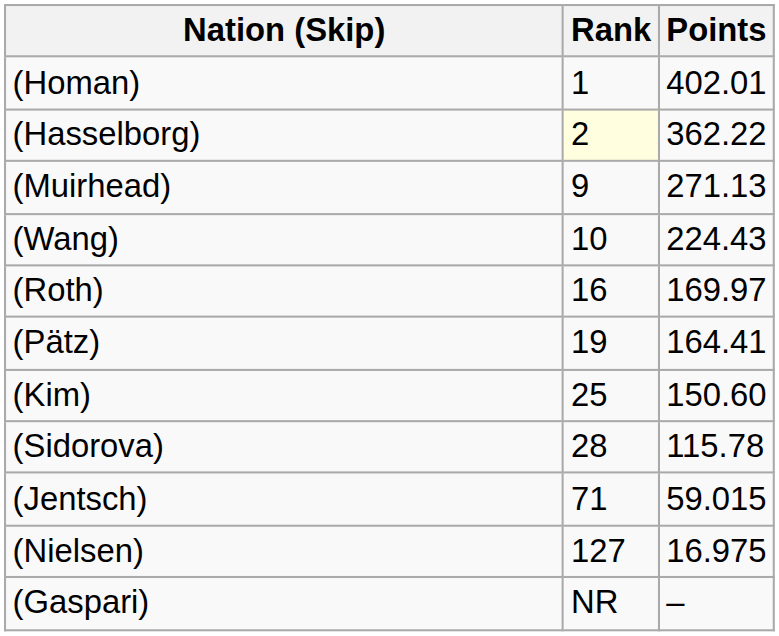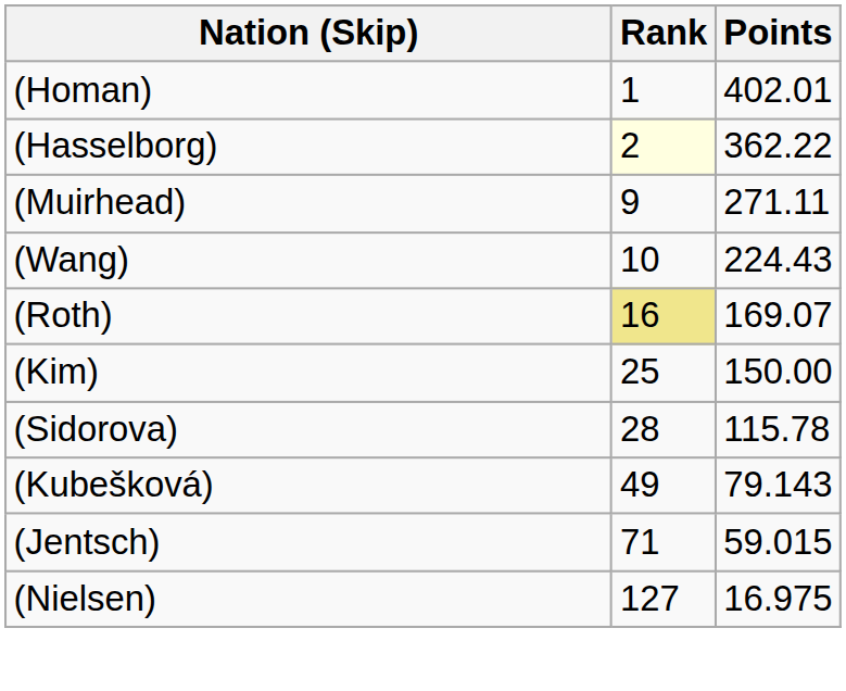(Muirhead) | Points: 271.13 -> 271.11
(Roth) | Rank: no background -> khaki background
(Roth) | Points: 169.97 -> 169.07
- row: (Pätz) | 19 | 164.41
(Kim) | Points: 150.60 -> 150.00
+ row: (Kubešková) | 49 | 79.143
- row: (Gaspari) | NR | –
